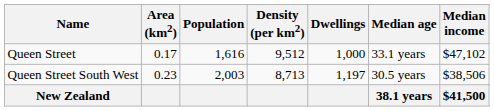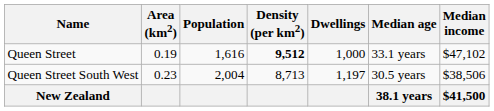Queen Street | Area (km2): 0.17 -> 0.19
Queen Street | Density (per km2): normal -> bold
Queen Street South West | Population: 2,003 -> 2,004
